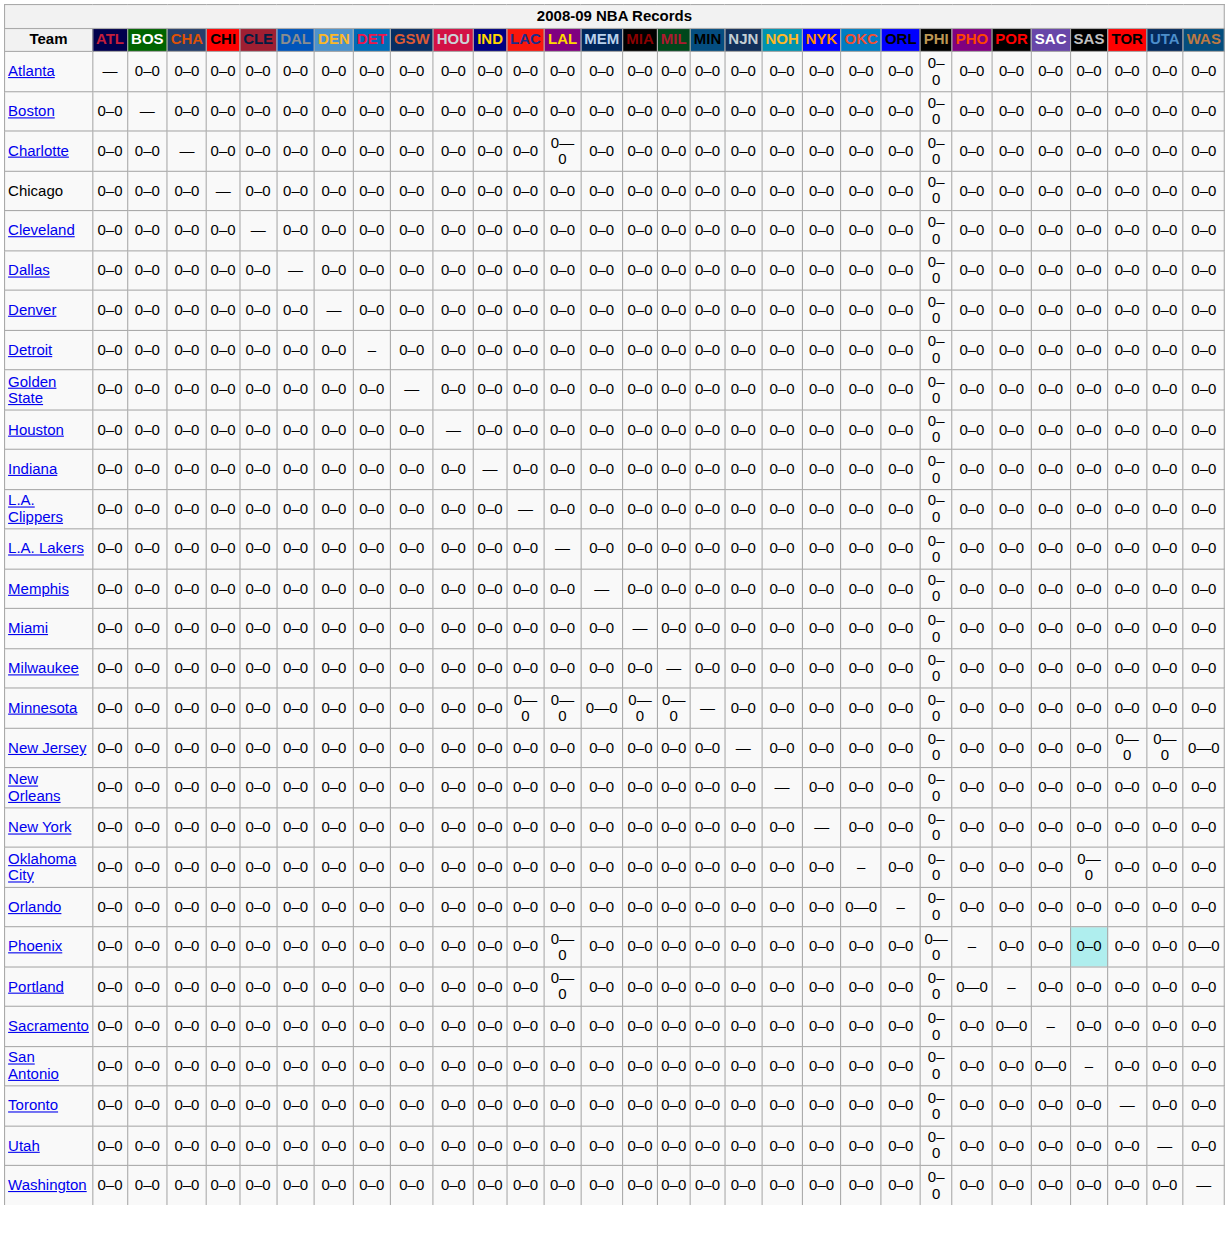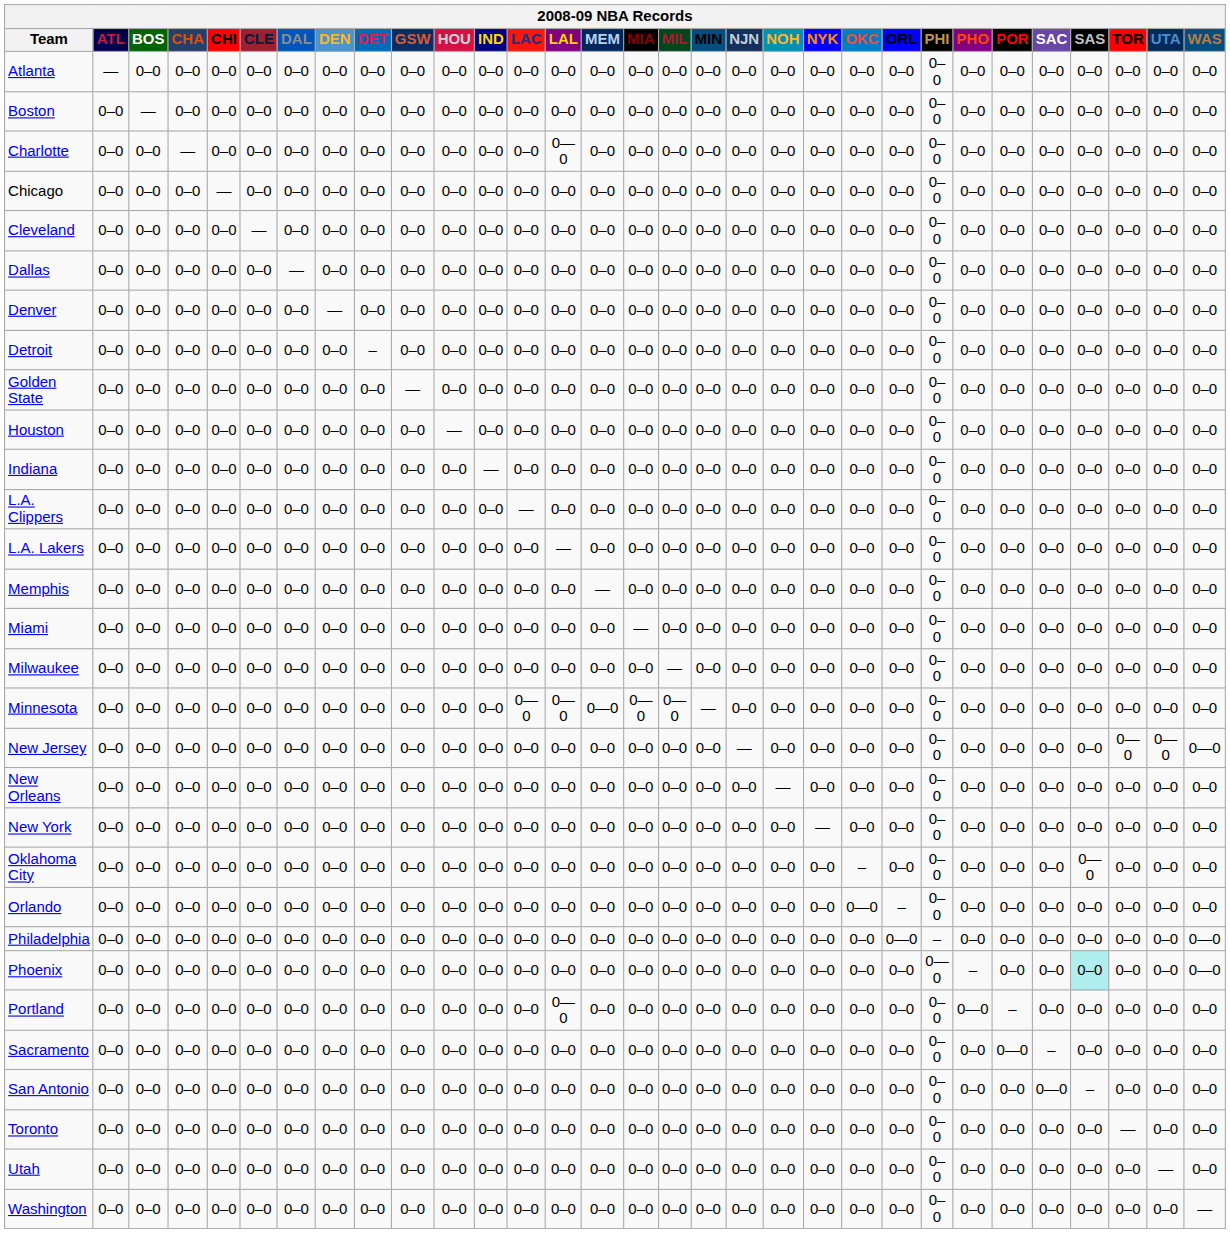+ row: Philadelphia | 0–0 | 0–0 | 0–0 | 0–0 | 0–0 | 0–0 | 0–0 | 0–0 | 0–0 | 0–0 | 0–0 | 0–0 | 0–0 | 0–0 | 0–0 | 0–0 | 0–0 | 0–0 | 0–0 | 0–0 | 0–0 | 0—0 | – | 0–0 | 0–0 | 0–0 | 0–0 | 0–0 | 0–0 | 0—0
Phoenix | LAL: 0—0 -> 0–0
